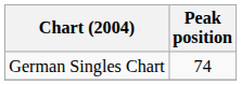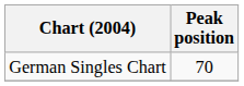German Singles Chart | Peak position: 74 -> 70
